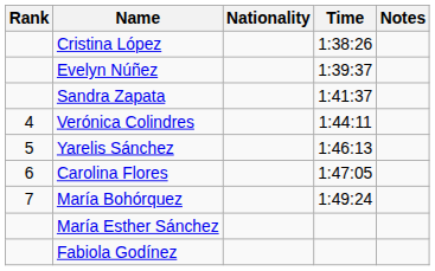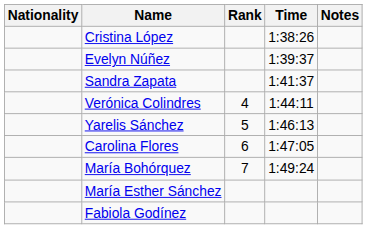columns swapped: Rank <-> Nationality
